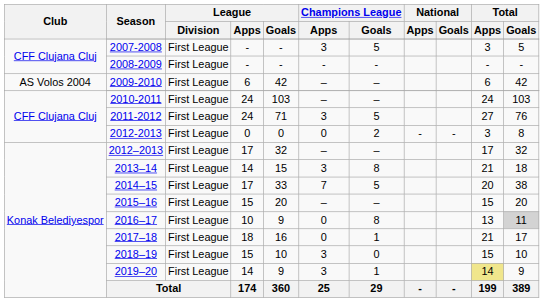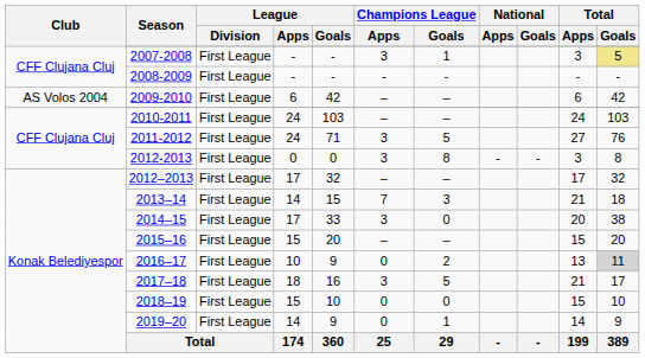2007-2008 | Champions League / Goals: 5 -> 1
2007-2008 | Total / Goals: no background -> khaki background
2012-2013 | Champions League / Apps: 0 -> 3
2012-2013 | Champions League / Goals: 2 -> 8
2013–14 | Champions League / Apps: 3 -> 7
2013–14 | Champions League / Goals: 8 -> 3
2014–15 | Champions League / Apps: 7 -> 3
2014–15 | Champions League / Goals: 5 -> 0
2016–17 | Champions League / Goals: 8 -> 2
2017–18 | Champions League / Apps: 0 -> 3
2017–18 | Champions League / Goals: 1 -> 5
2018–19 | Champions League / Apps: 3 -> 0
2019–20 | Champions League / Apps: 3 -> 0
2019–20 | Total / Apps: khaki background -> no background
